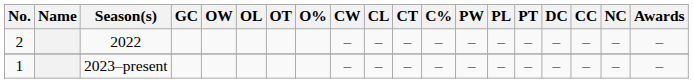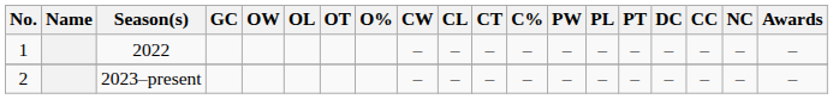2022 | No.: 2 -> 1
2023–present | No.: 1 -> 2
